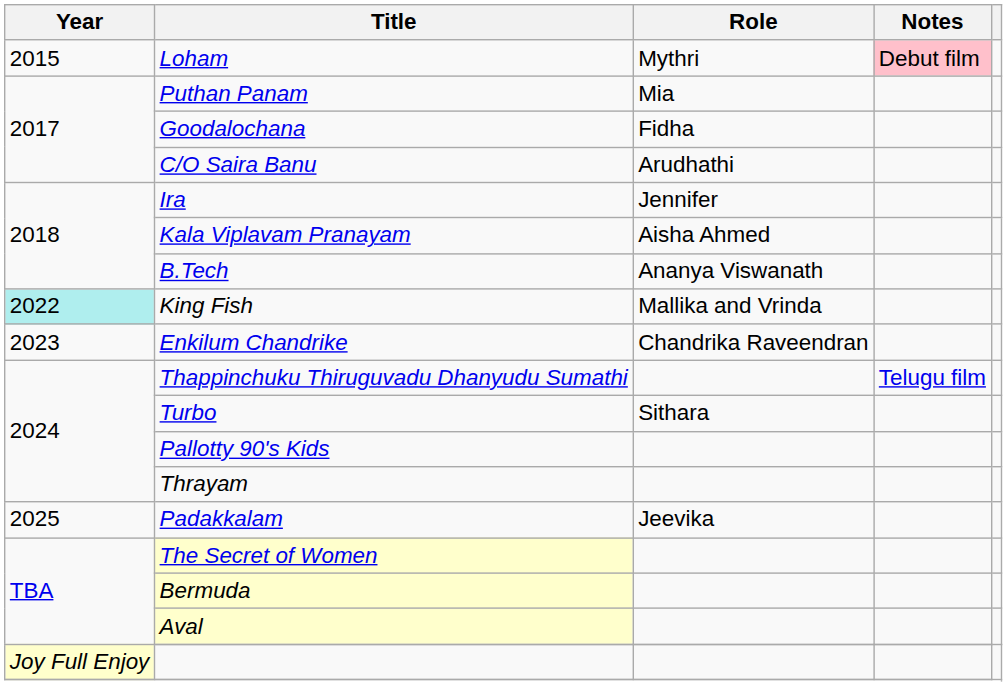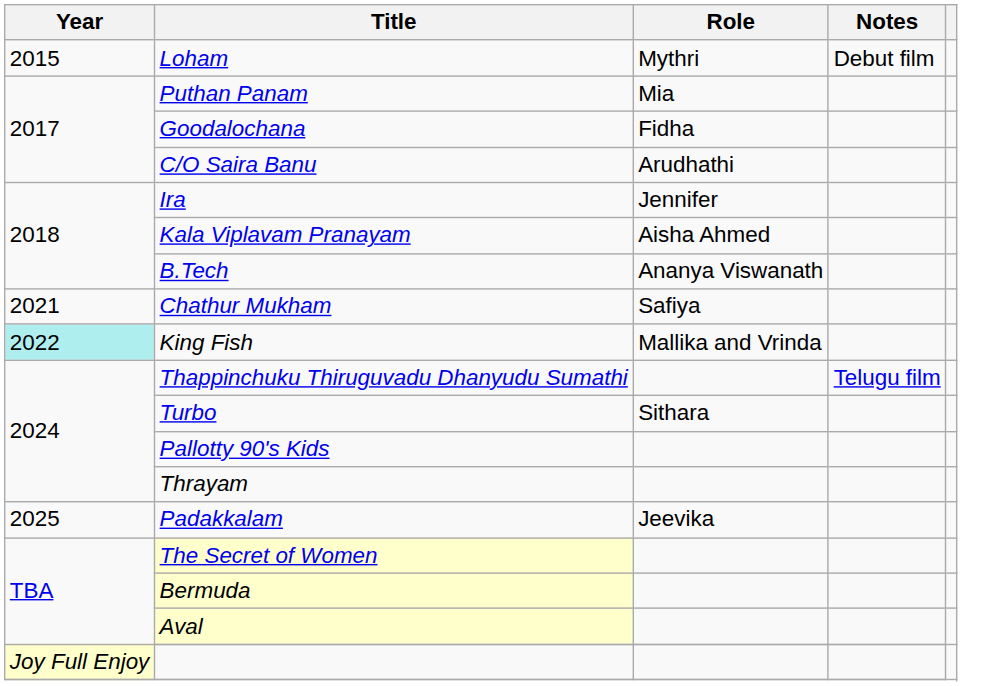Loham | Notes: pink background -> no background
+ row: 2021 | Chathur Mukham | Safiya
- row: 2023 | Enkilum Chandrike | Chandrika Raveendran
